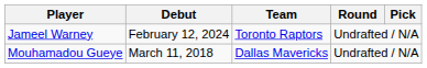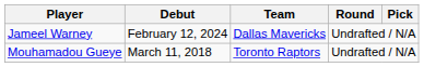Jameel Warney | Team: Toronto Raptors -> Dallas Mavericks
Mouhamadou Gueye | Team: Dallas Mavericks -> Toronto Raptors
